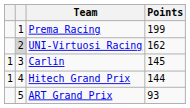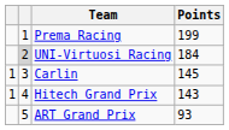UNI-Virtuosi Racing | Points: 162 -> 184
Hitech Grand Prix | Points: 144 -> 143
